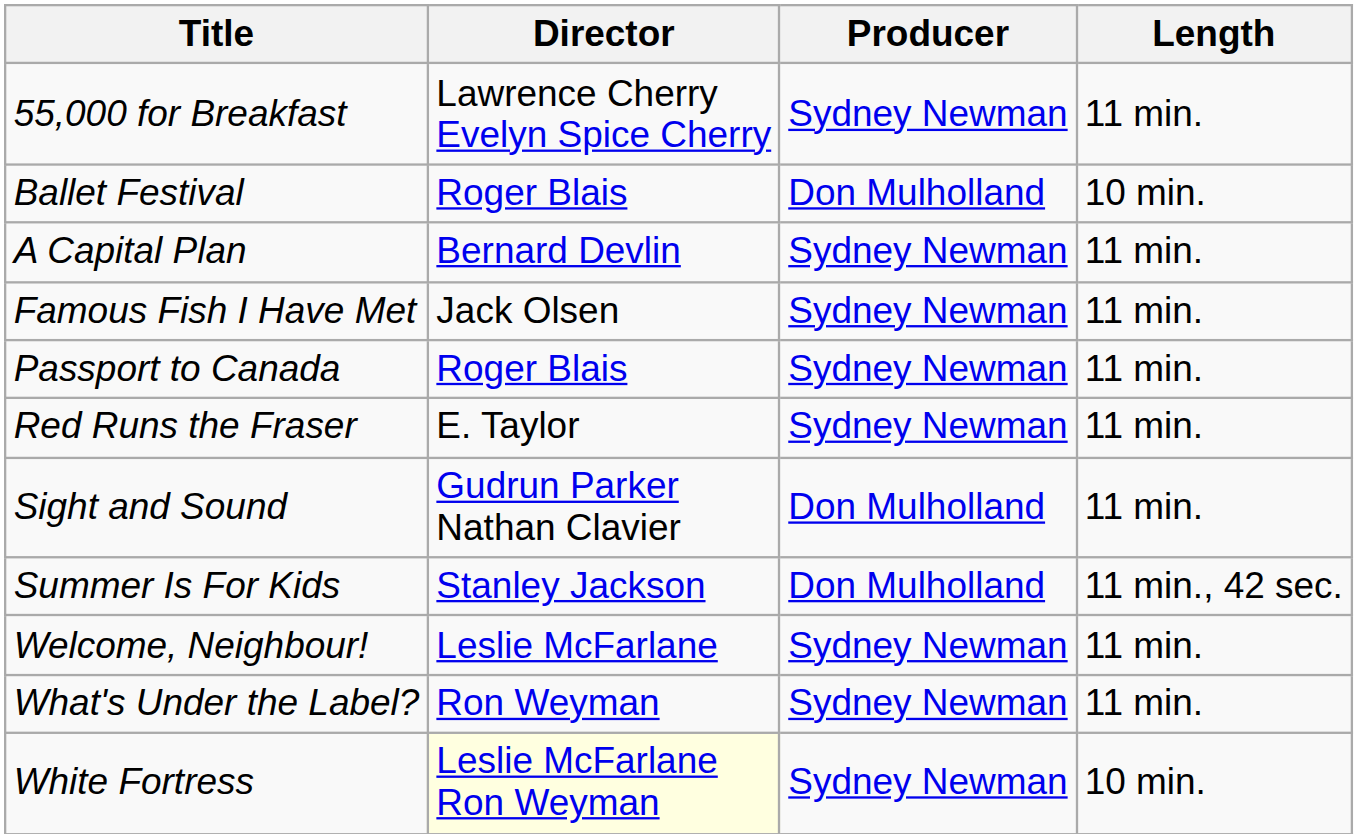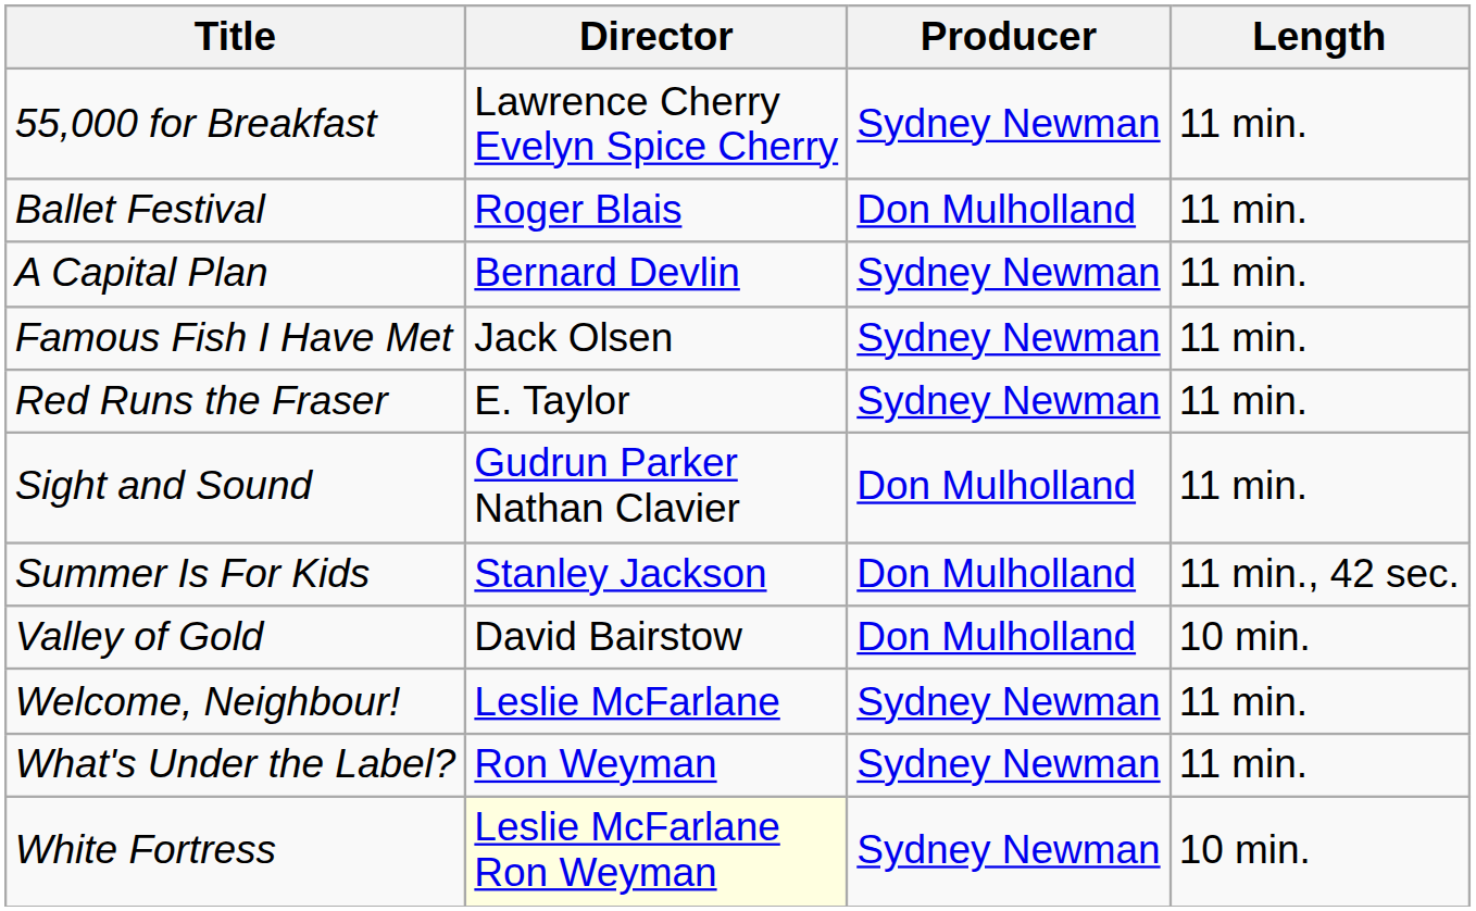Ballet Festival | Length: 10 min. -> 11 min.
- row: Passport to Canada | Roger Blais | Sydney Newman | 11 min.
+ row: Valley of Gold | David Bairstow | Don Mulholland | 10 min.
